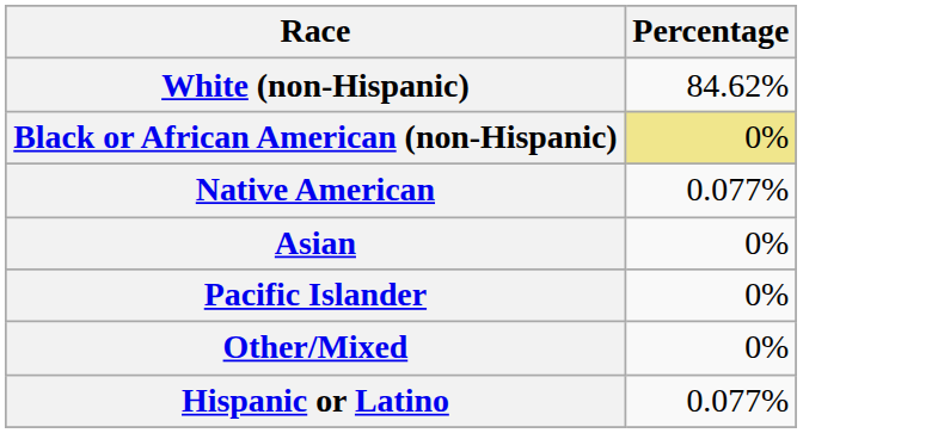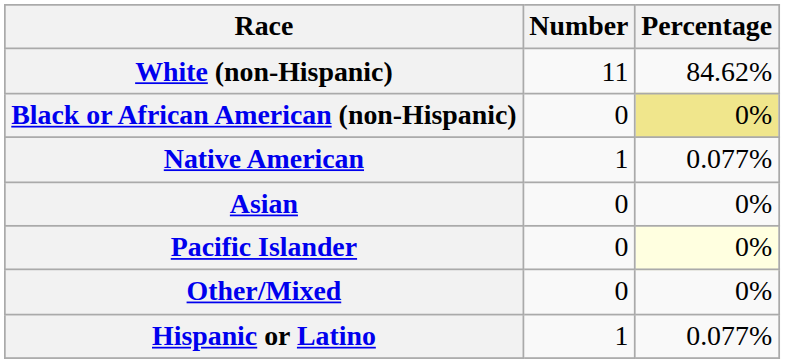+ column: Number | 11 | 0 | 1 | 0 | 0 | 0 | 1
Pacific Islander | Percentage: no background -> lightyellow background
